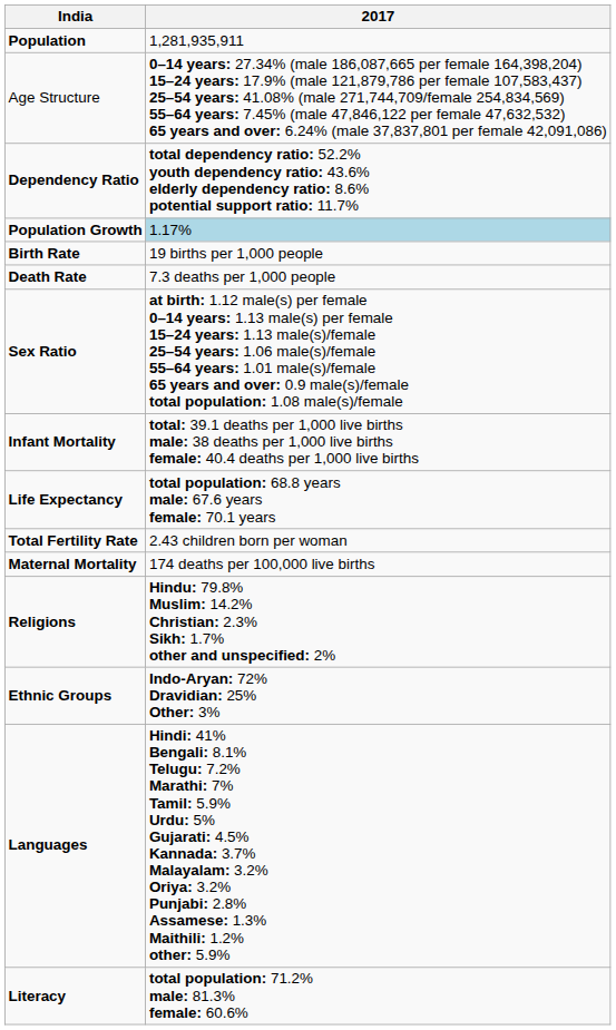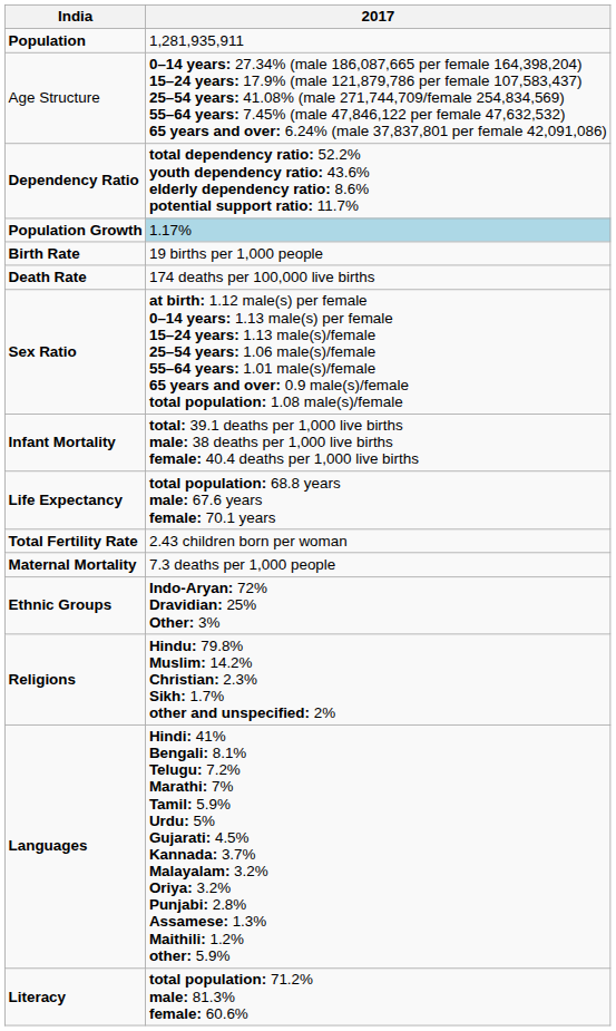Death Rate | 2017: 7.3 deaths per 1,000 people -> 174 deaths per 100,000 live births
Maternal Mortality | 2017: 174 deaths per 100,000 live births -> 7.3 deaths per 1,000 people
rows swapped: Ethnic Groups <-> Religions
